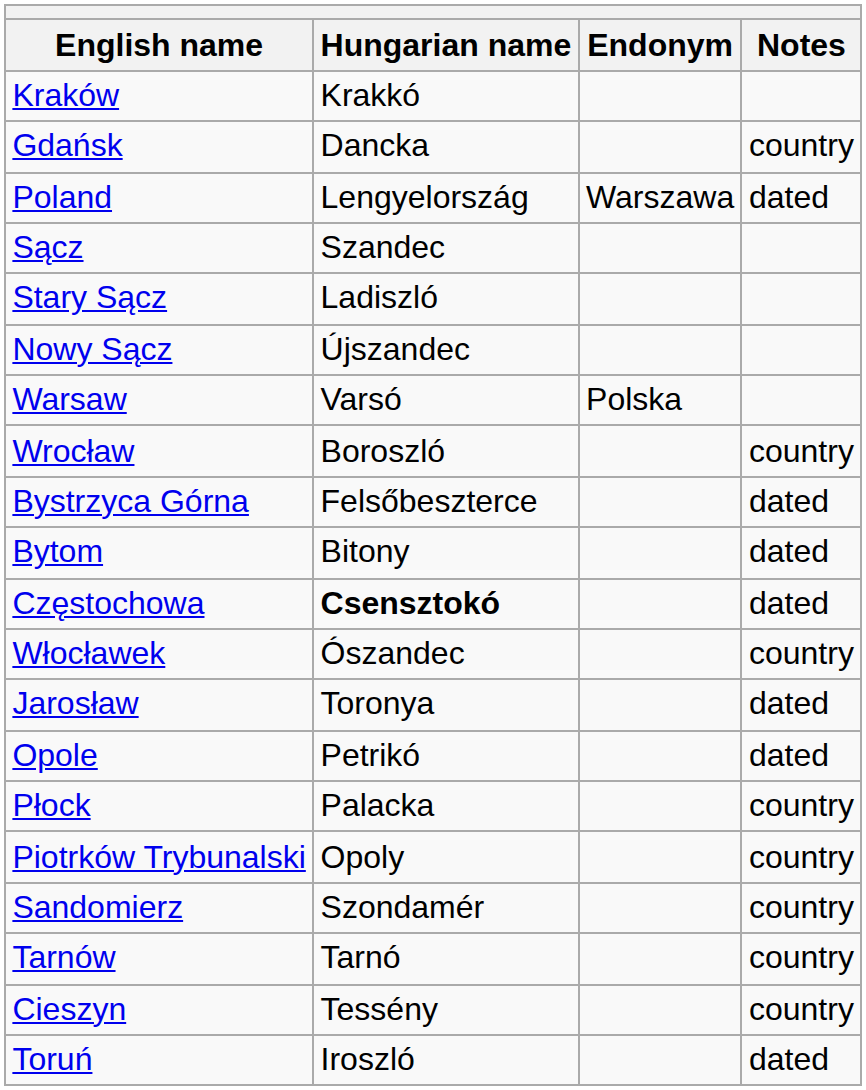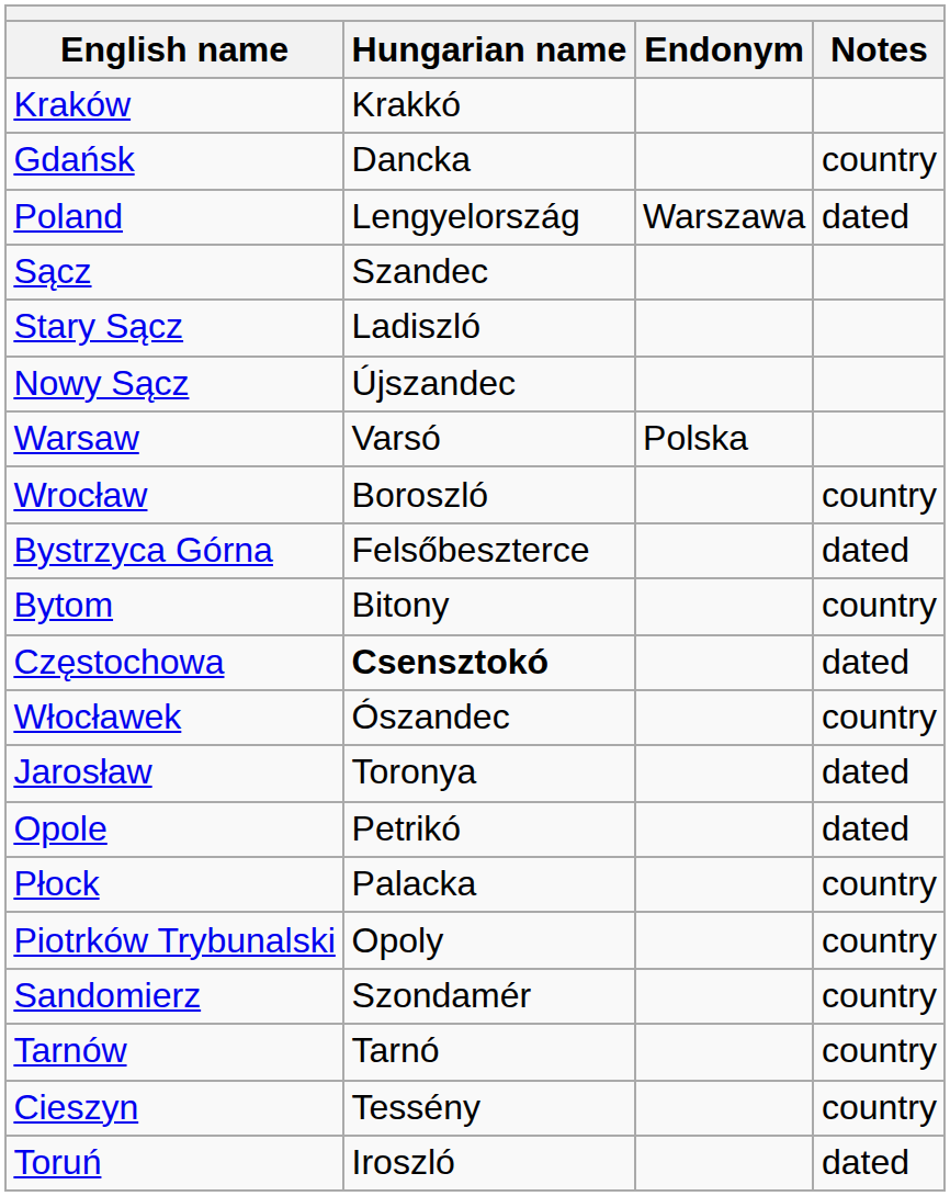Bytom | Notes: dated -> country
